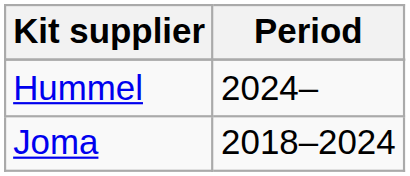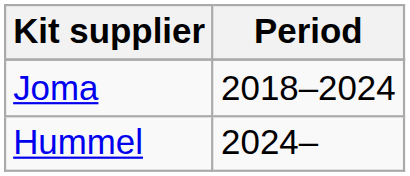rows swapped: Joma <-> Hummel
